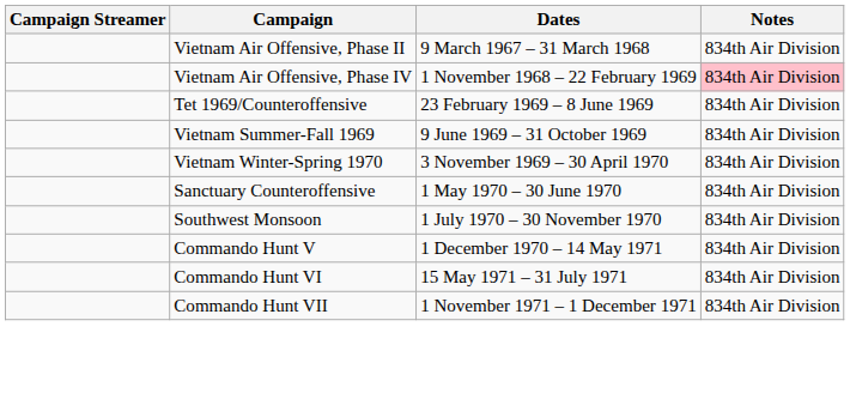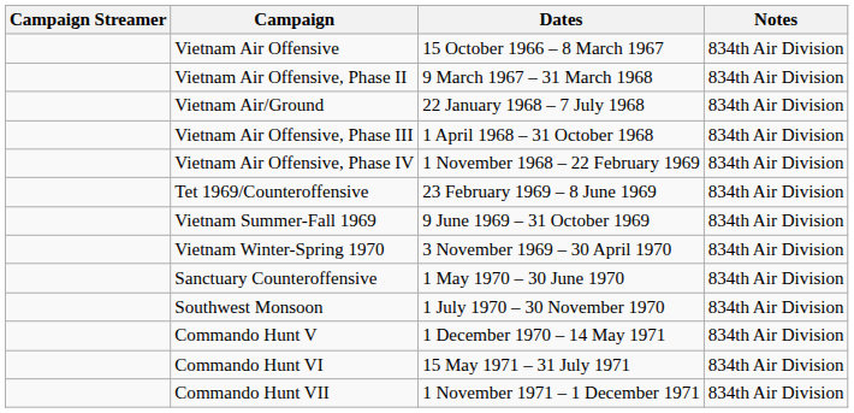+ row: Vietnam Air Offensive | 15 October 1966 – 8 March 1967 | 834th Air Division
+ row: Vietnam Air/Ground | 22 January 1968 – 7 July 1968 | 834th Air Division
+ row: Vietnam Air Offensive, Phase III | 1 April 1968 – 31 October 1968 | 834th Air Division
Vietnam Air Offensive, Phase IV | Notes: pink background -> no background
